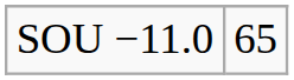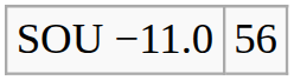SOU −11.0 | column 2: 65 -> 56
